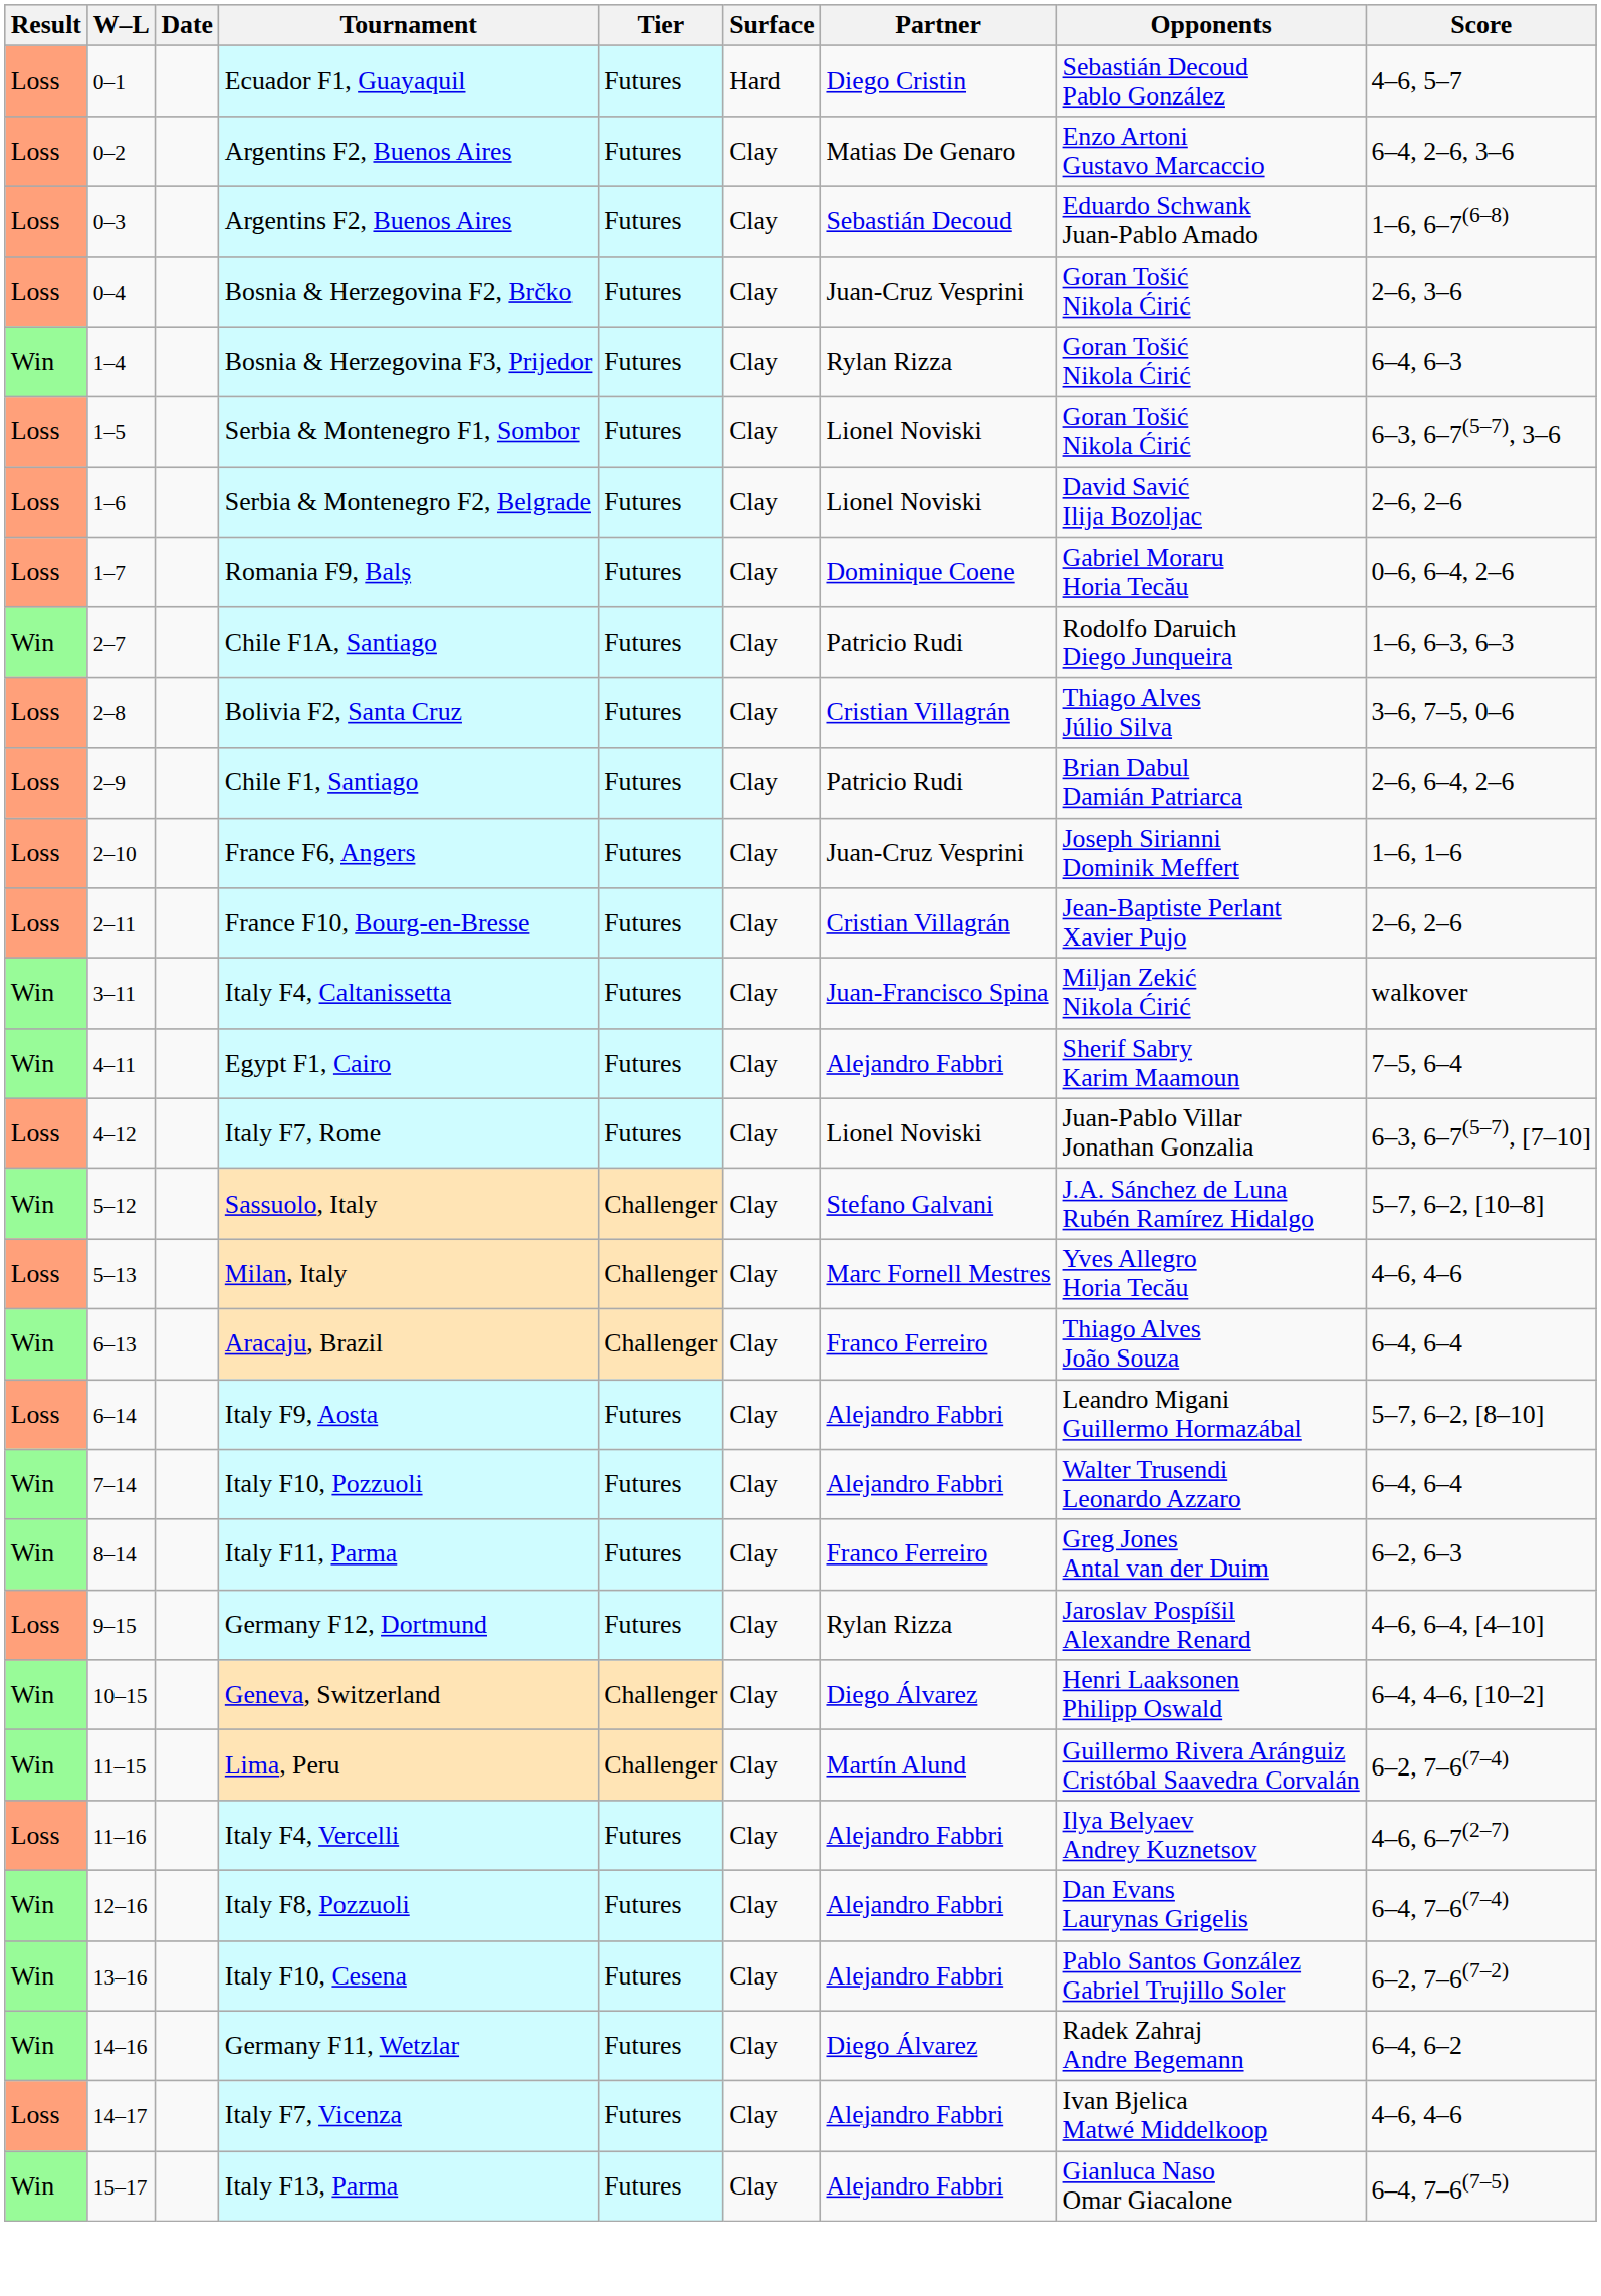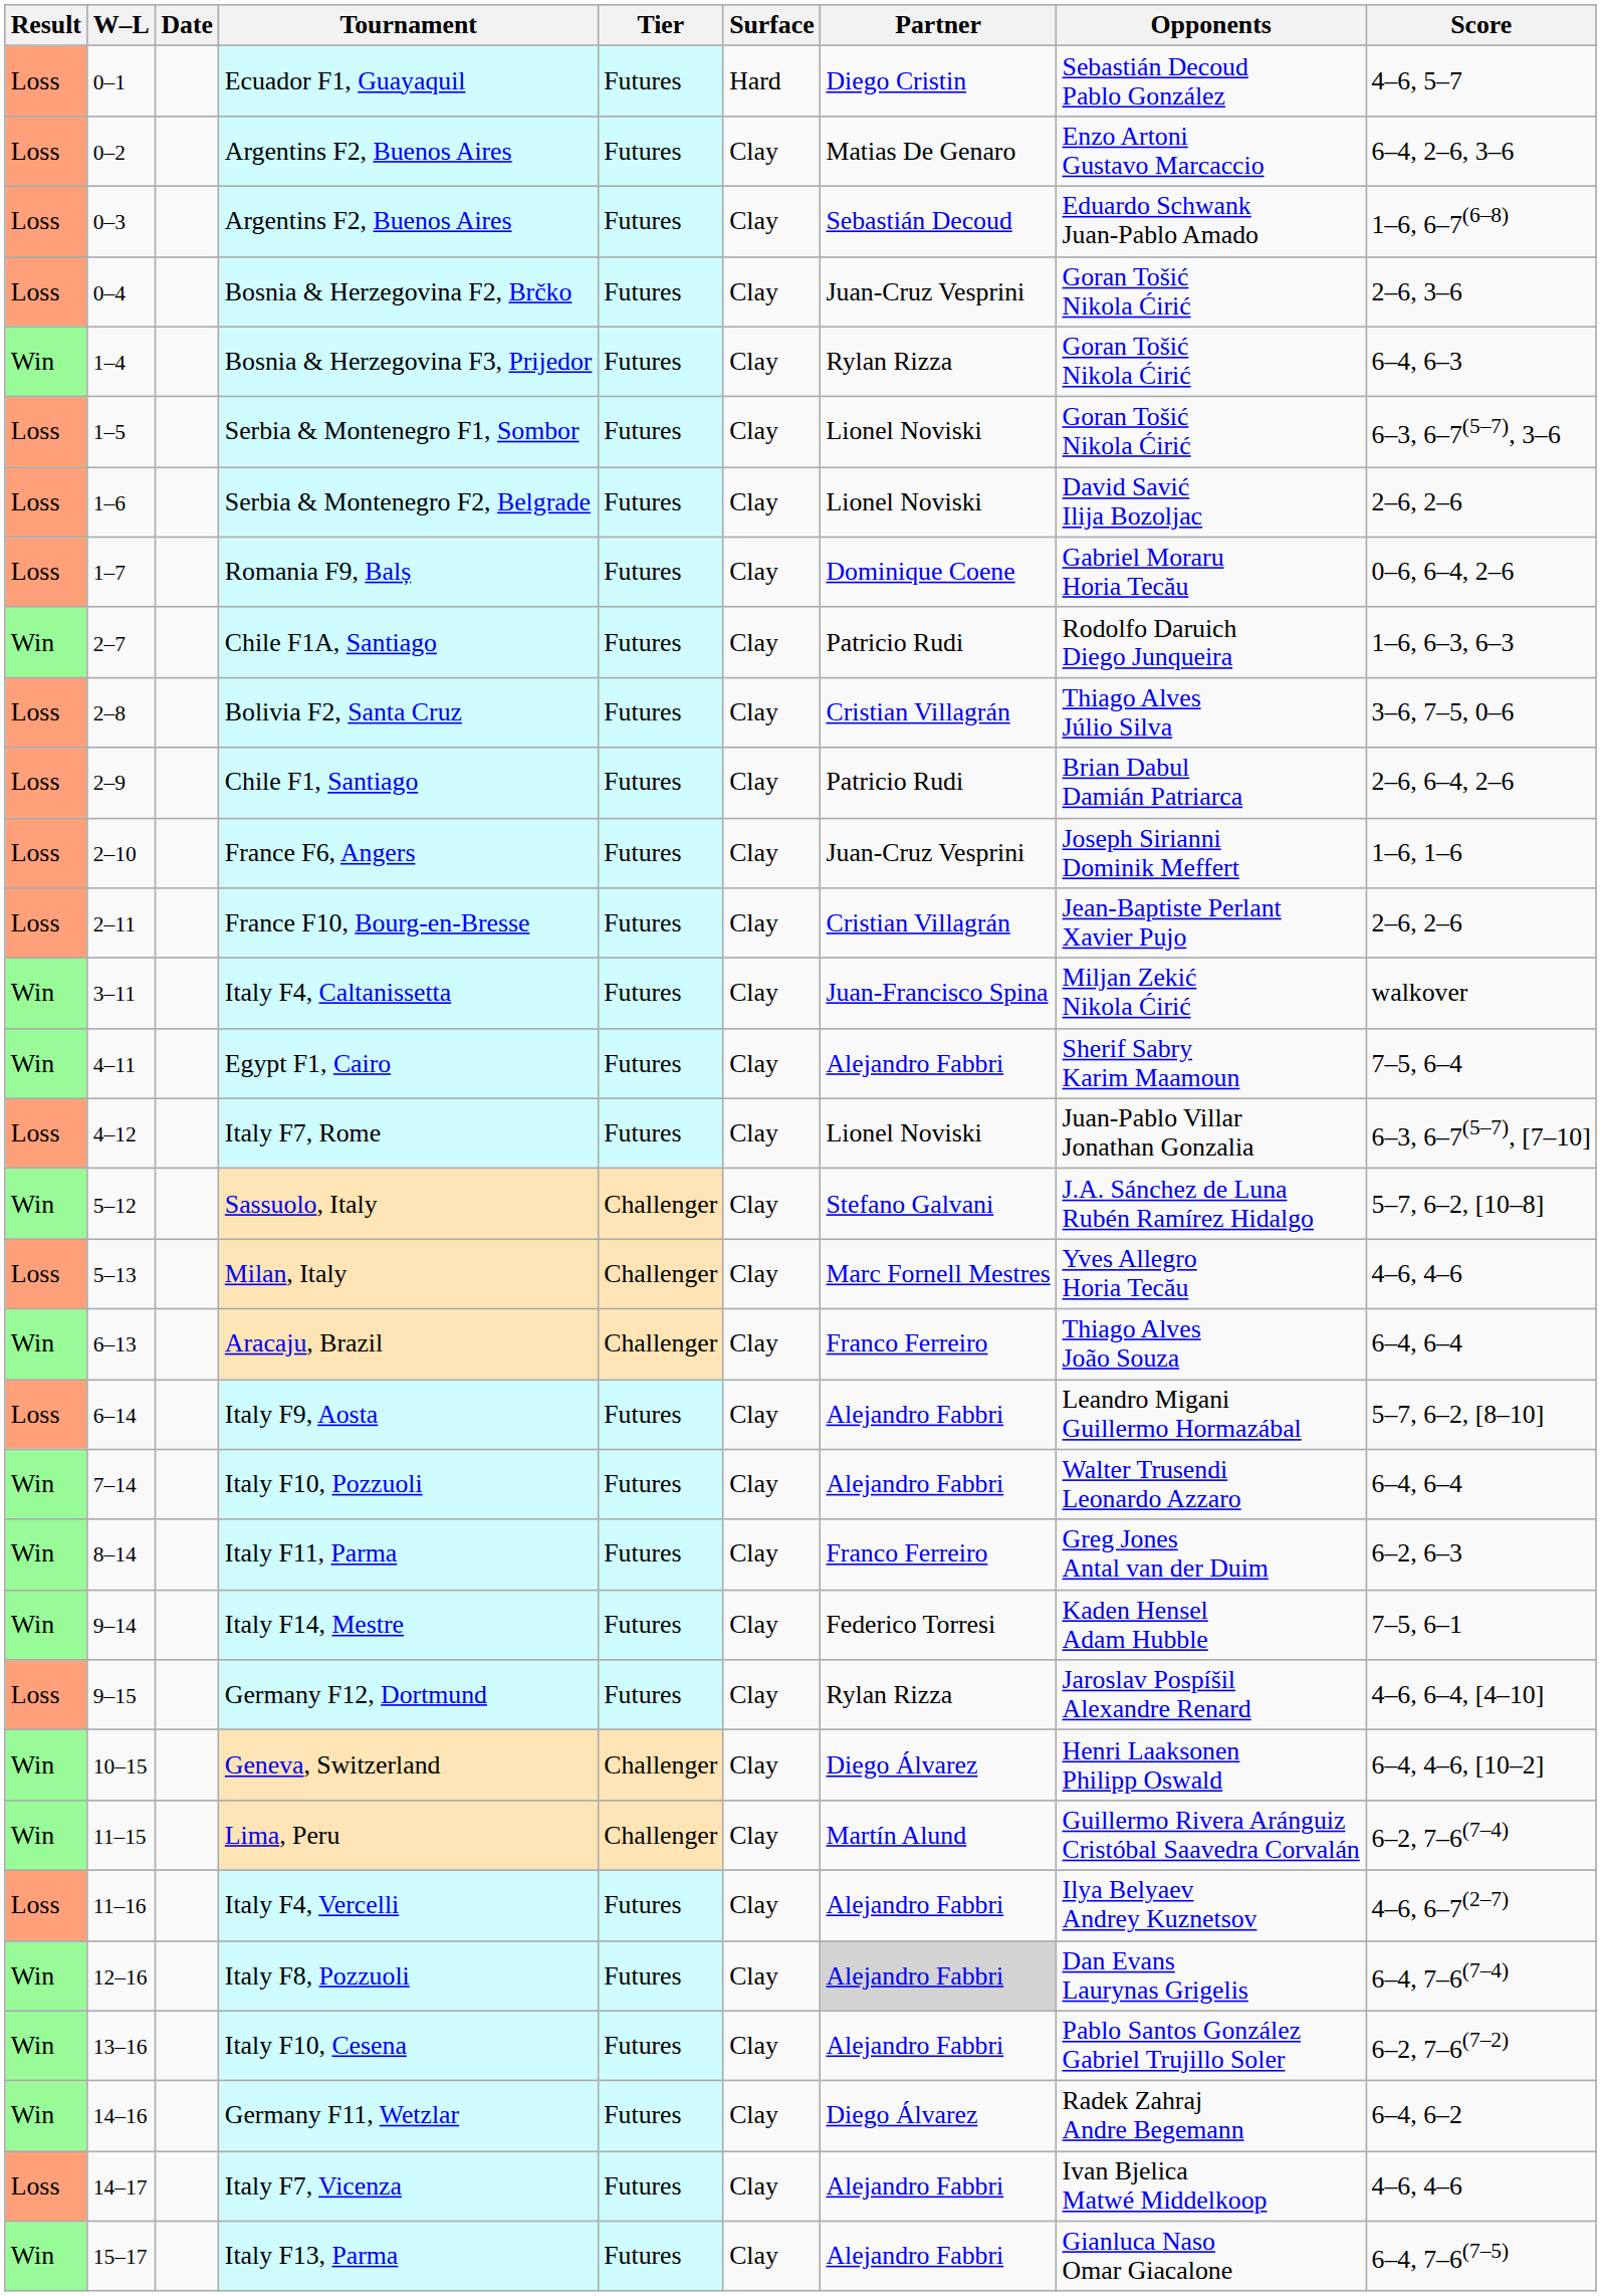+ row: Win | 9–14 | Italy F14, Mestre | Futures | Clay | Federico Torresi | Kaden Hensel Adam Hubble | 7–5, 6–1
Italy F8, Pozzuoli | Partner: no background -> lightgrey background
